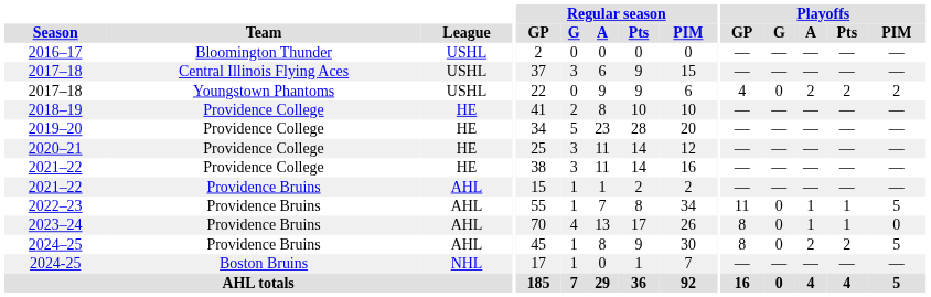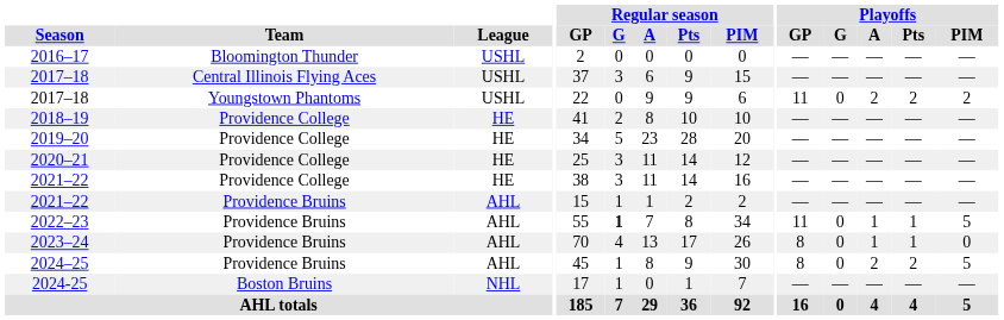2017–18 / Youngstown Phantoms | Playoffs / GP: 4 -> 11
2022–23 | Regular season / G: normal -> bold
